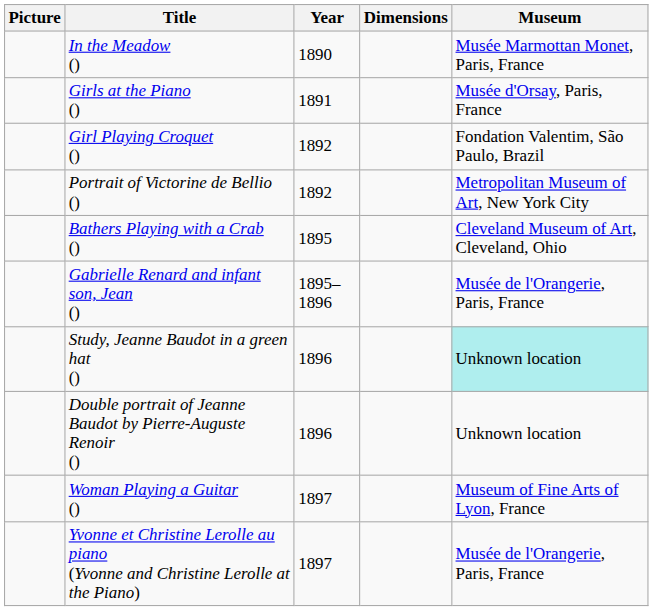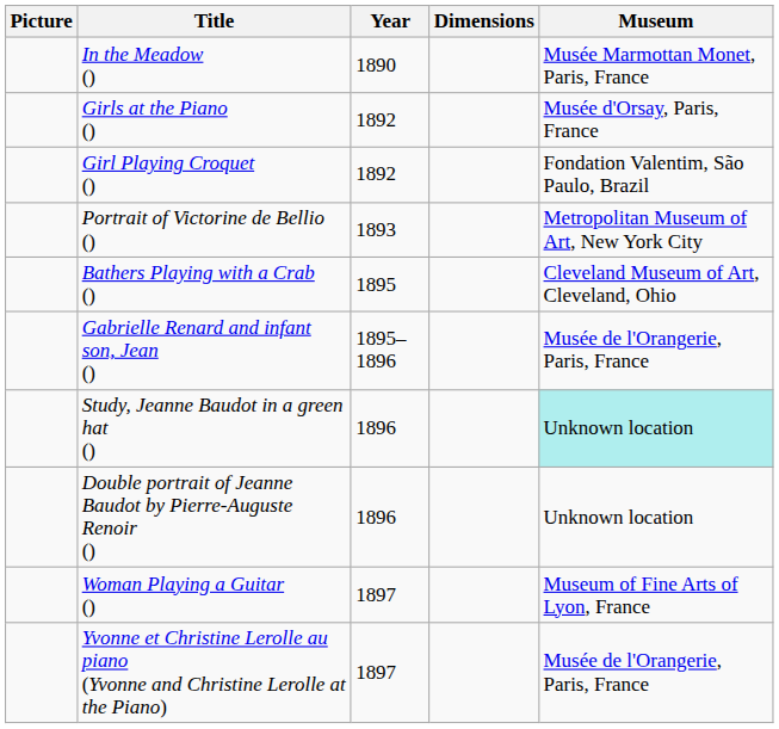Girls at the Piano () | Year: 1891 -> 1892
Portrait of Victorine de Bellio () | Year: 1892 -> 1893
